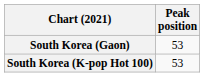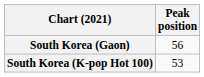South Korea (Gaon) | Peak position: 53 -> 56
